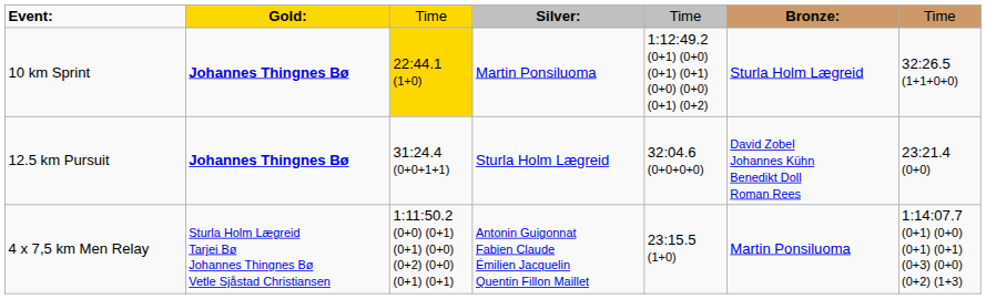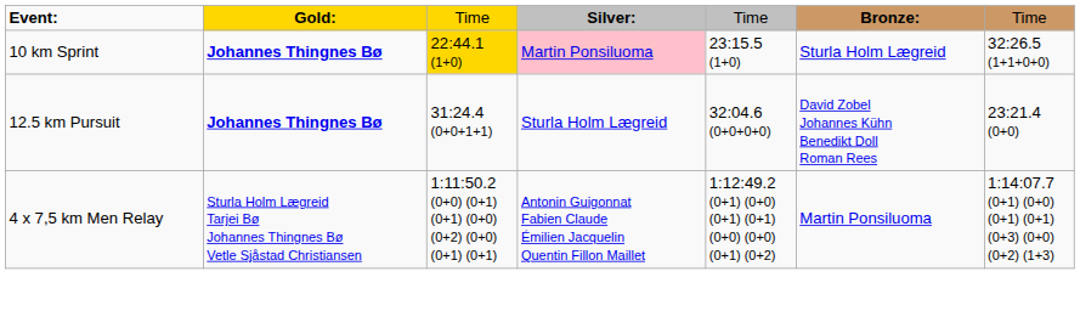10 km Sprint | column 4: no background -> pink background
10 km Sprint | column 5: 1:12:49.2 (0+1) (0+0) (0+1) (0+1) (0+0) (0+0) (0+1) (0+2) -> 23:15.5 (1+0)
4 x 7,5 km Men Relay | column 5: 23:15.5 (1+0) -> 1:12:49.2 (0+1) (0+0) (0+1) (0+1) (0+0) (0+0) (0+1) (0+2)
